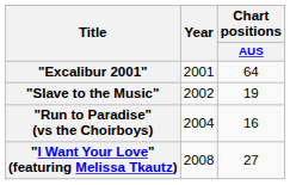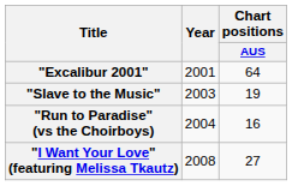"Slave to the Music" | Year: 2002 -> 2003
